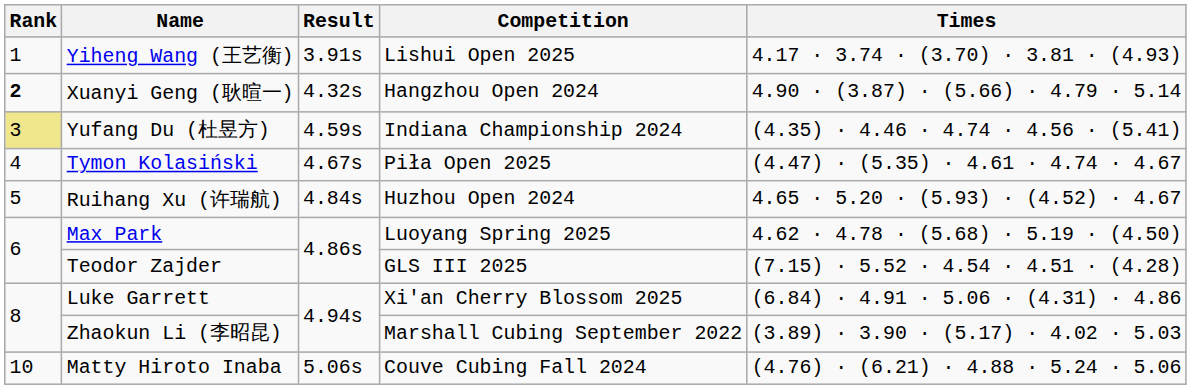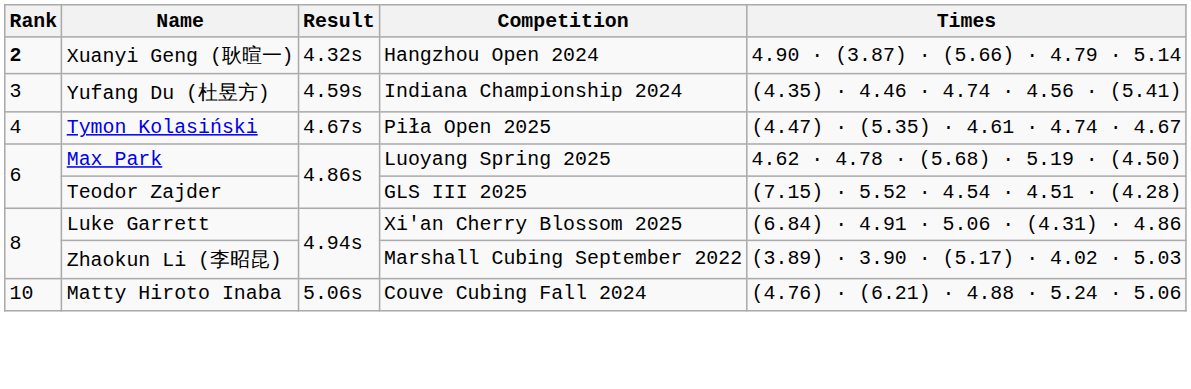- row: 1 | Yiheng Wang (王艺衡) | 3.91s | Lishui Open 2025 | 4.17 · 3.74 · (3.70) · 3.81 · (4.93)
Yufang Du (杜昱方) | Rank: khaki background -> no background
- row: 5 | Ruihang Xu (许瑞航) | 4.84s | Huzhou Open 2024 | 4.65 · 5.20 · (5.93) · (4.52) · 4.67
